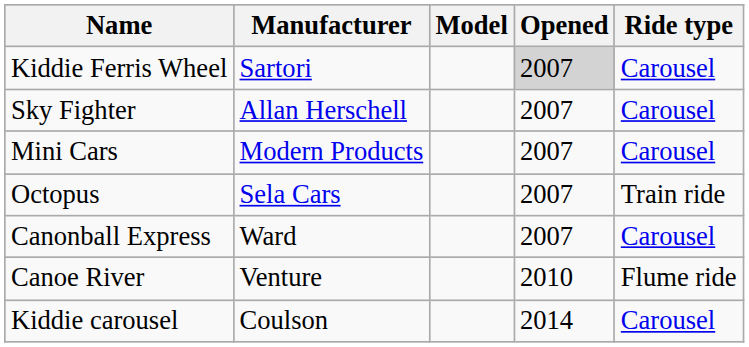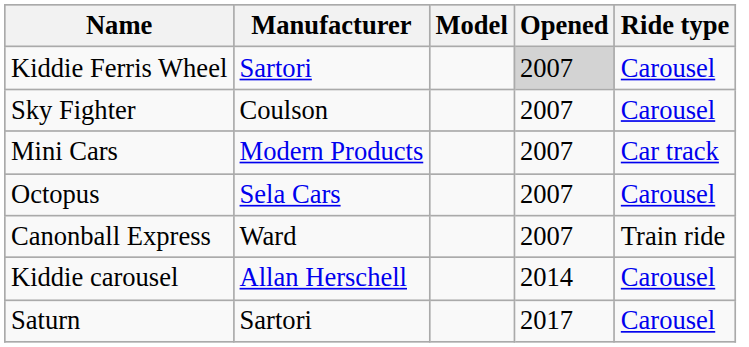Sky Fighter | Manufacturer: Allan Herschell -> Coulson
Mini Cars | Ride type: Carousel -> Car track
Octopus | Ride type: Train ride -> Carousel
Canonball Express | Ride type: Carousel -> Train ride
- row: Canoe River | Venture | 2010 | Flume ride
Kiddie carousel | Manufacturer: Coulson -> Allan Herschell
+ row: Saturn | Sartori | 2017 | Carousel
